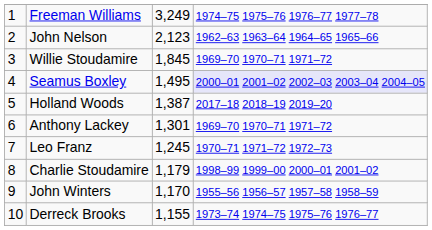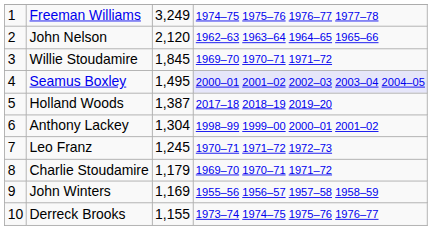John Nelson | column 3: 2,123 -> 2,120
Anthony Lackey | column 3: 1,301 -> 1,304
Anthony Lackey | column 4: 1969–70 1970–71 1971–72 -> 1998–99 1999–00 2000–01 2001–02
Charlie Stoudamire | column 4: 1998–99 1999–00 2000–01 2001–02 -> 1969–70 1970–71 1971–72
John Winters | column 3: 1,170 -> 1,169
